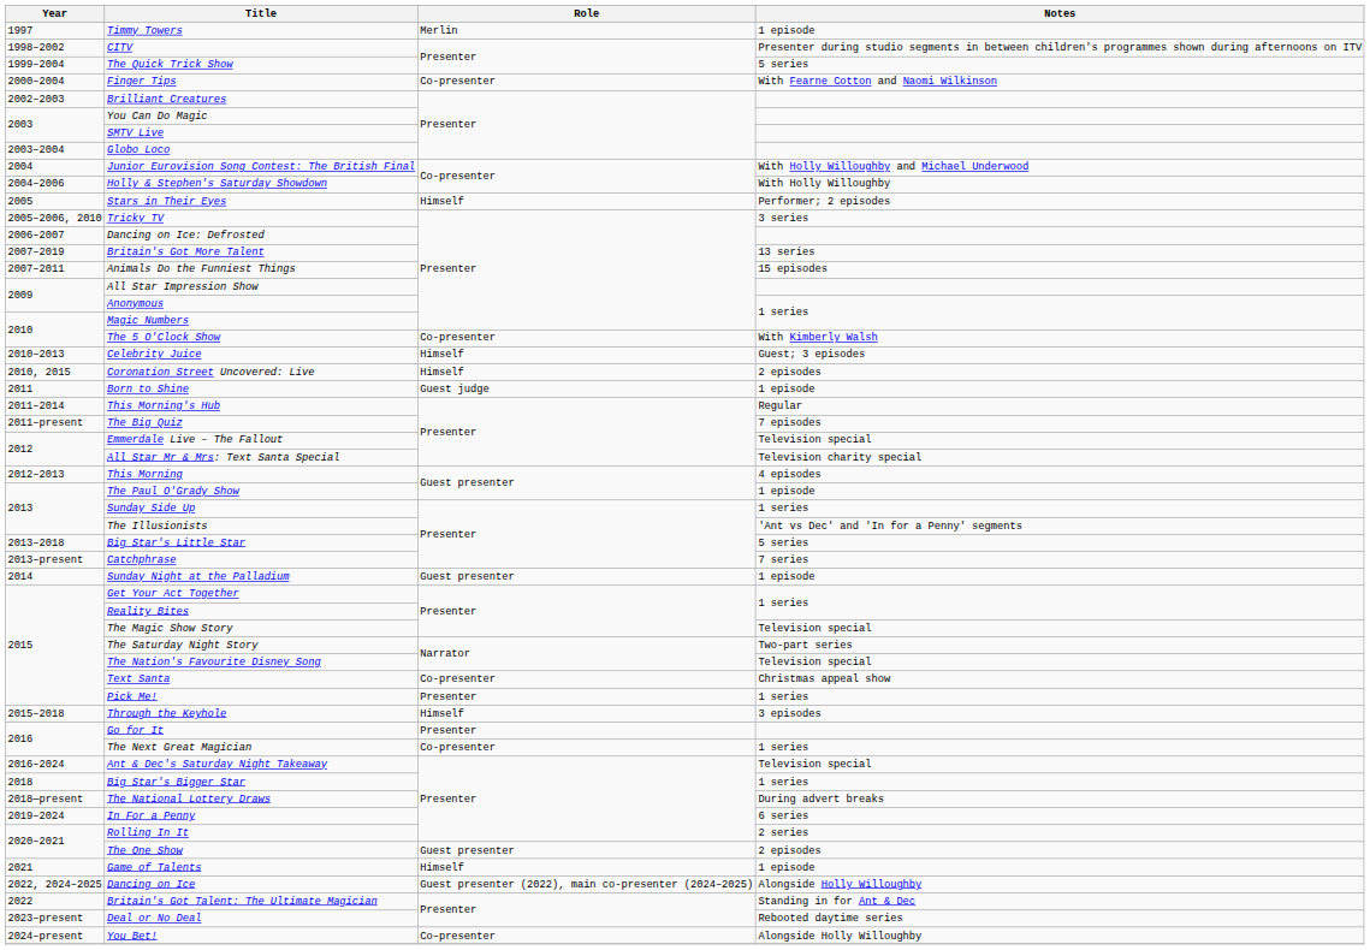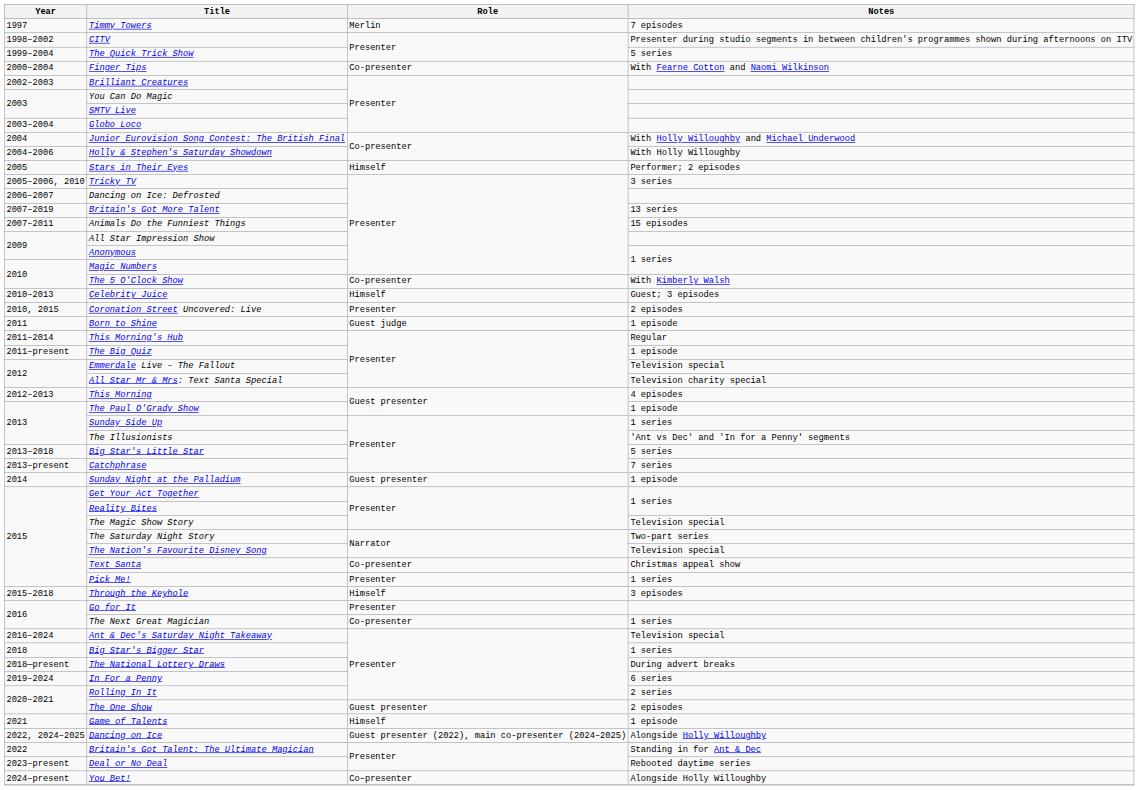Timmy Towers | Notes: 1 episode -> 7 episodes
Coronation Street Uncovered: Live | Role: Himself -> Presenter
The Big Quiz | Notes: 7 episodes -> 1 episode
